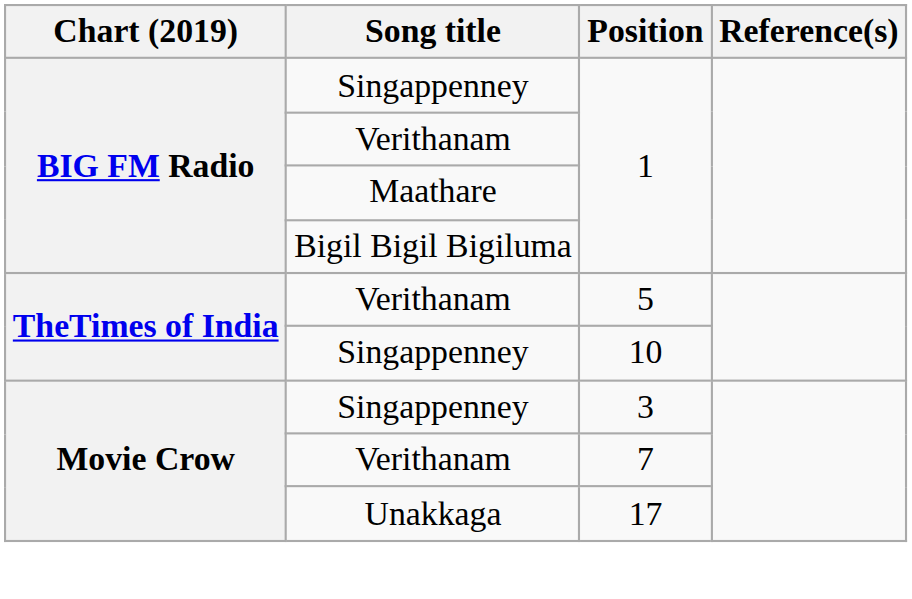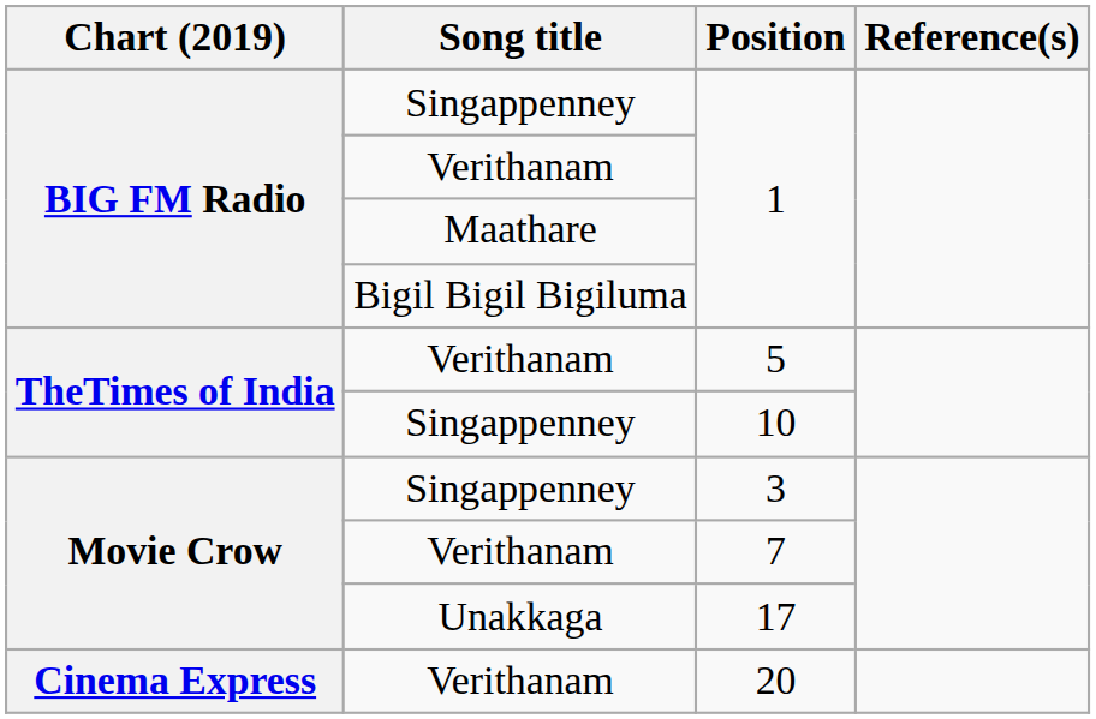+ row: Cinema Express | Verithanam | 20
